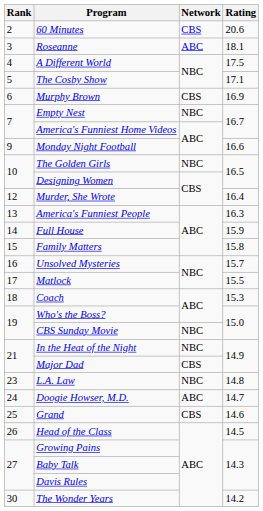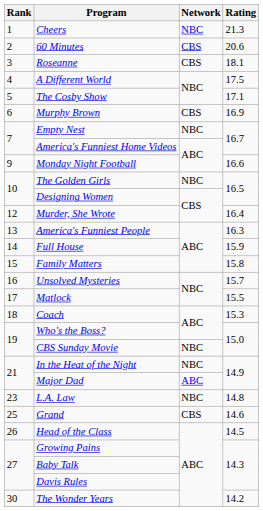+ row: 1 | Cheers | NBC | 21.3
Roseanne | Network: ABC -> CBS
Major Dad | Network: CBS -> ABC
- row: 24 | Doogie Howser, M.D. | ABC | 14.7
